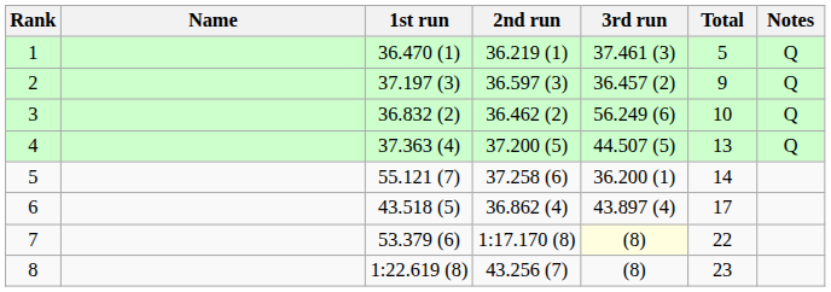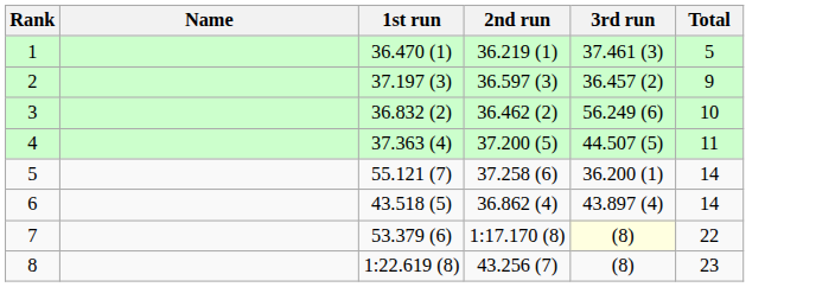- column: Notes | Q | Q | Q | Q
4 | Total: 13 -> 11
6 | Total: 17 -> 14
